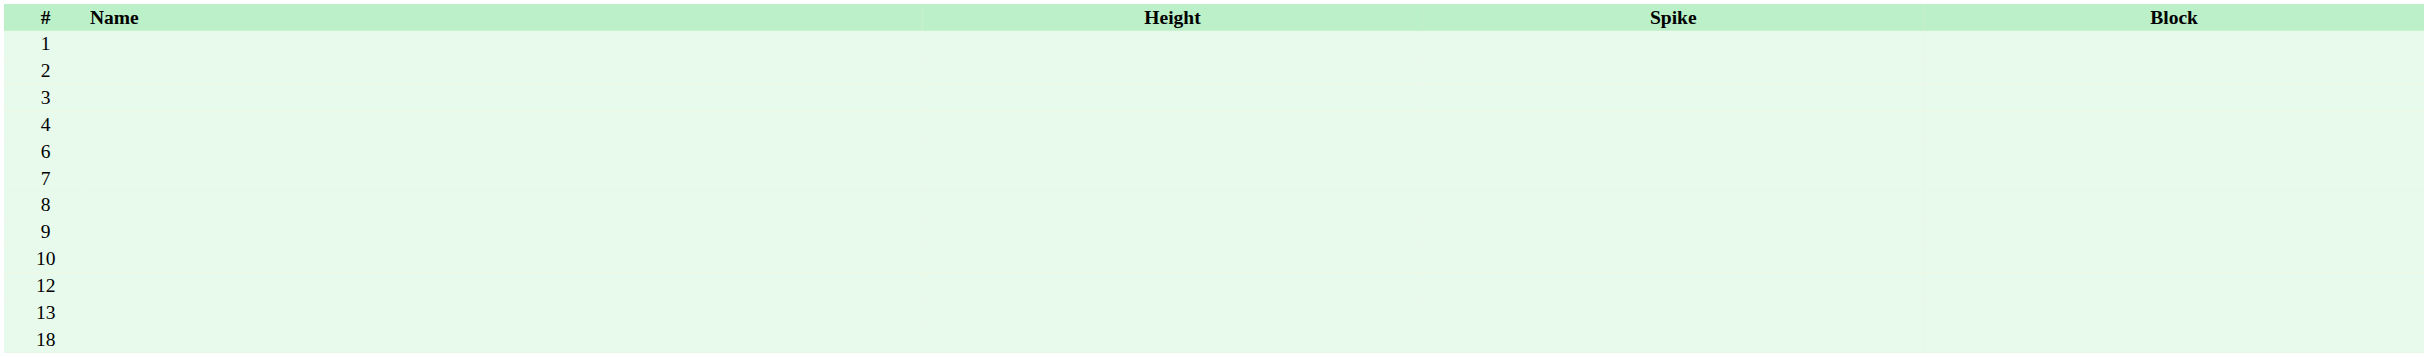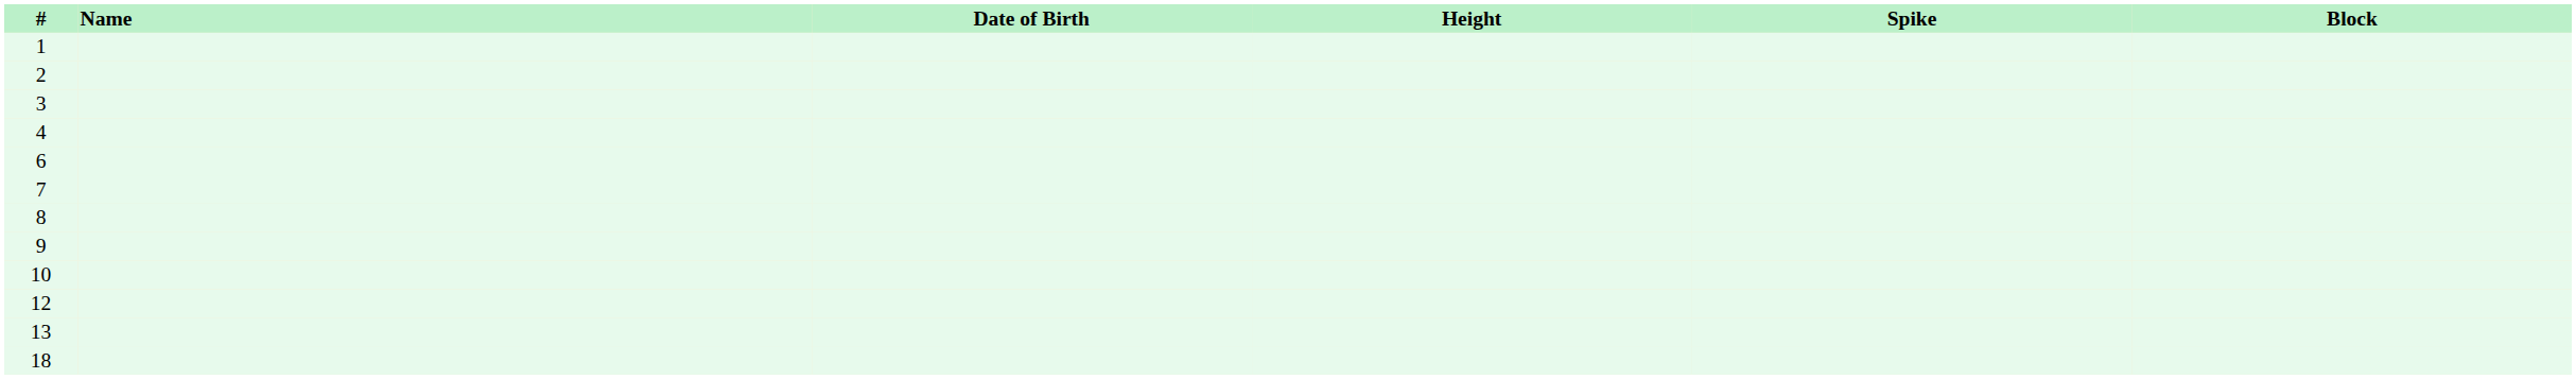+ column: Date of Birth
